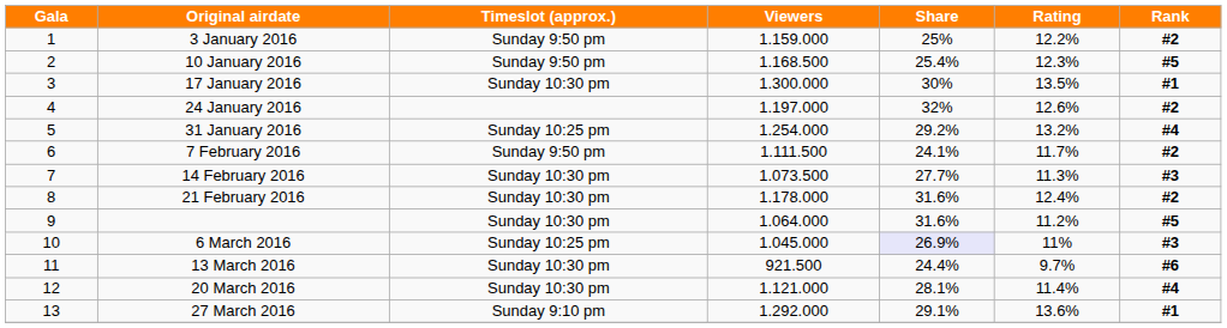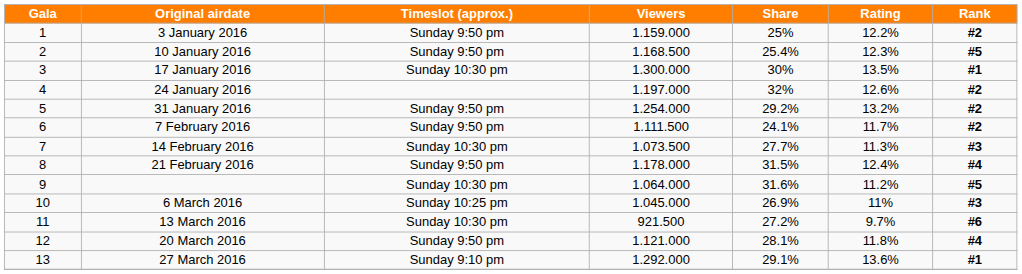31 January 2016 | Timeslot (approx.): Sunday 10:25 pm -> Sunday 9:50 pm
31 January 2016 | Rank: #4 -> #2
21 February 2016 | Timeslot (approx.): Sunday 10:30 pm -> Sunday 9:50 pm
21 February 2016 | Share: 31.6% -> 31.5%
21 February 2016 | Rank: #2 -> #4
6 March 2016 | Share: lavender background -> no background
13 March 2016 | Share: 24.4% -> 27.2%
20 March 2016 | Timeslot (approx.): Sunday 10:30 pm -> Sunday 9:50 pm
20 March 2016 | Rating: 11.4% -> 11.8%
